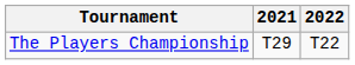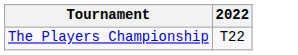- column: 2021 | T29
